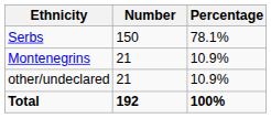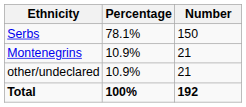columns swapped: Number <-> Percentage
